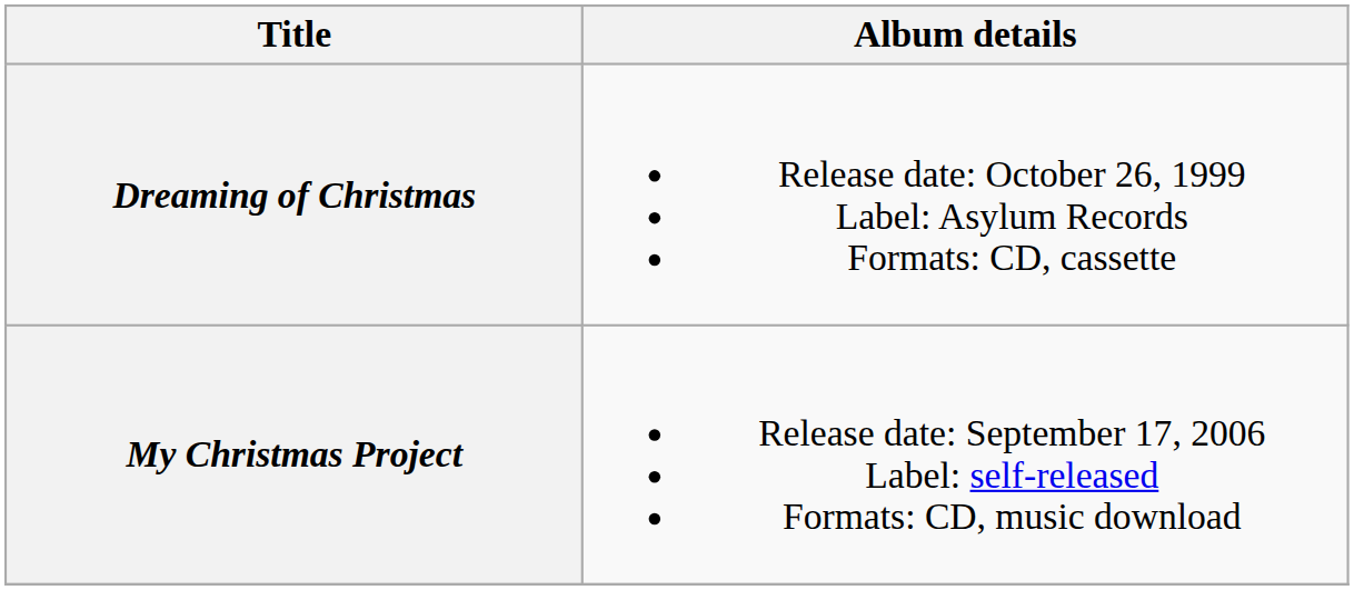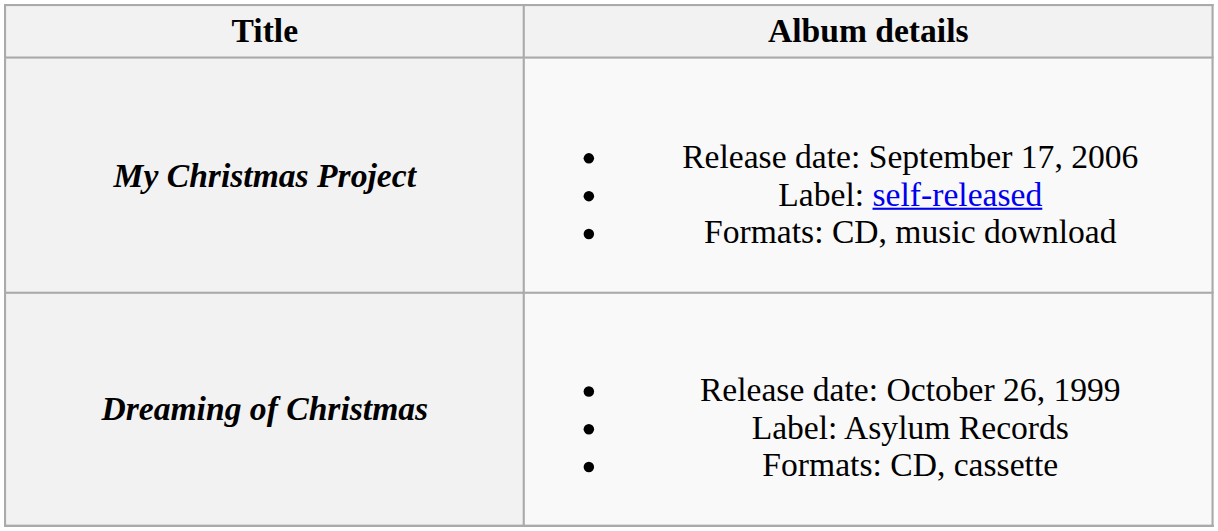rows swapped: Dreaming of Christmas <-> My Christmas Project
